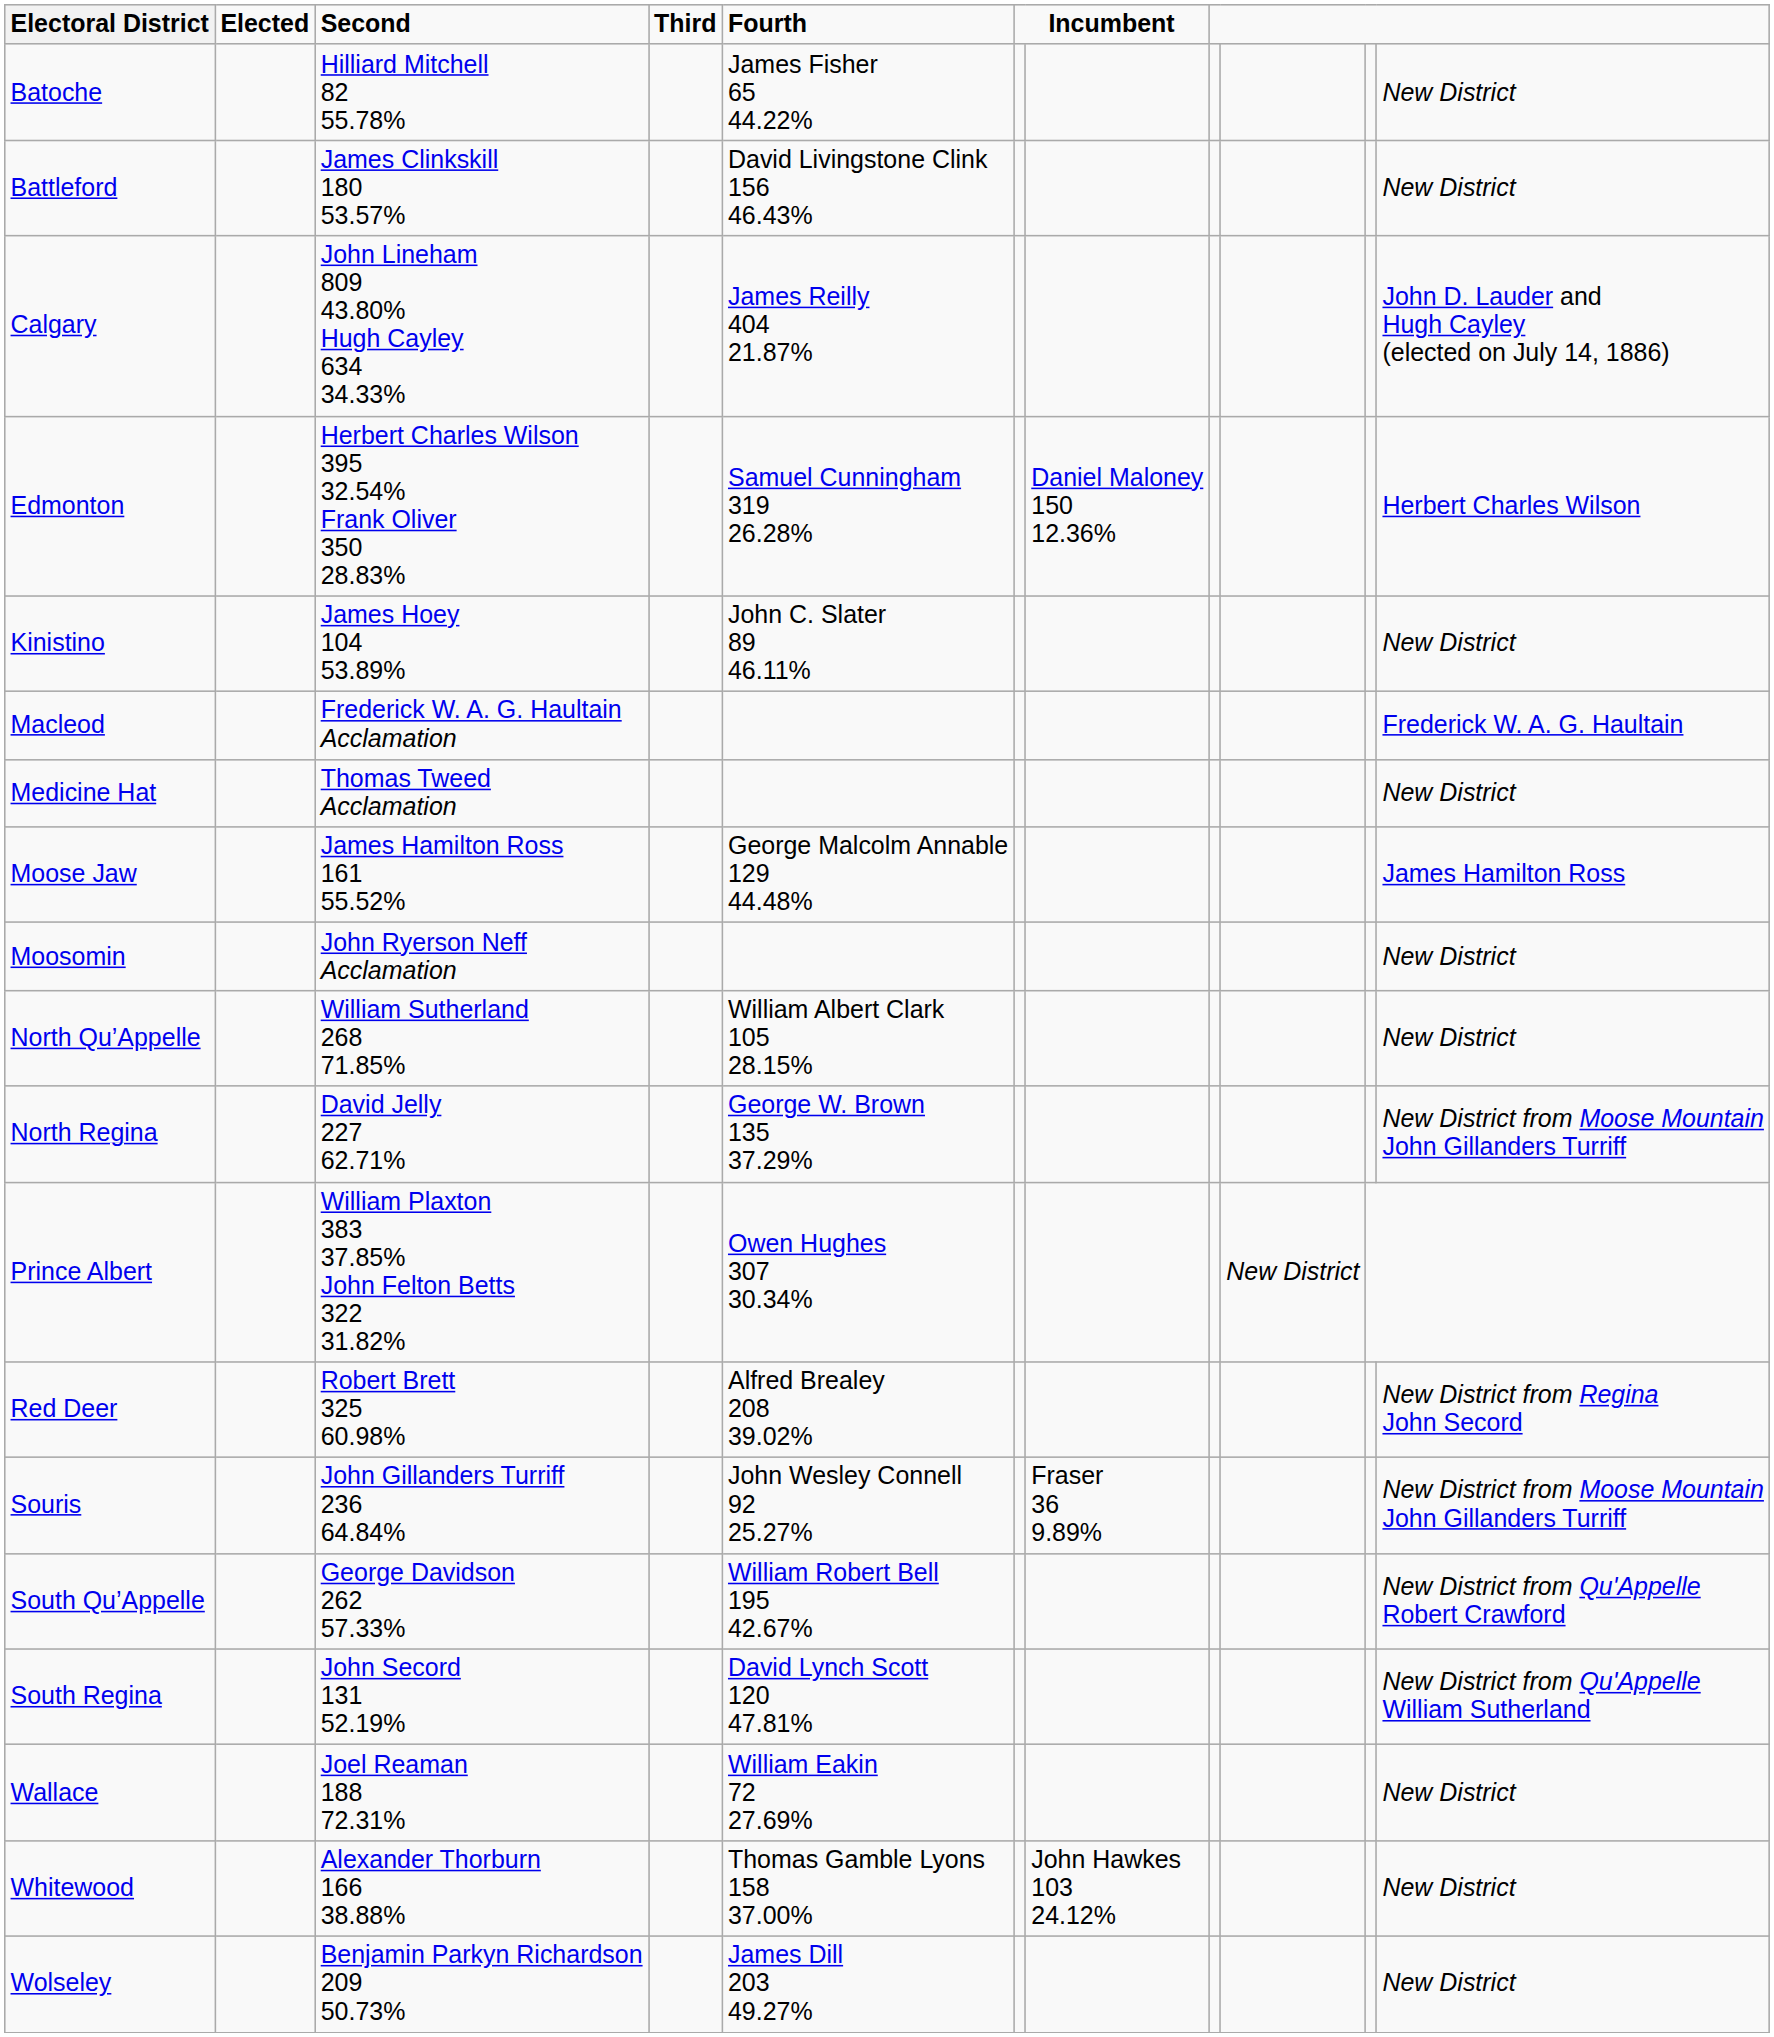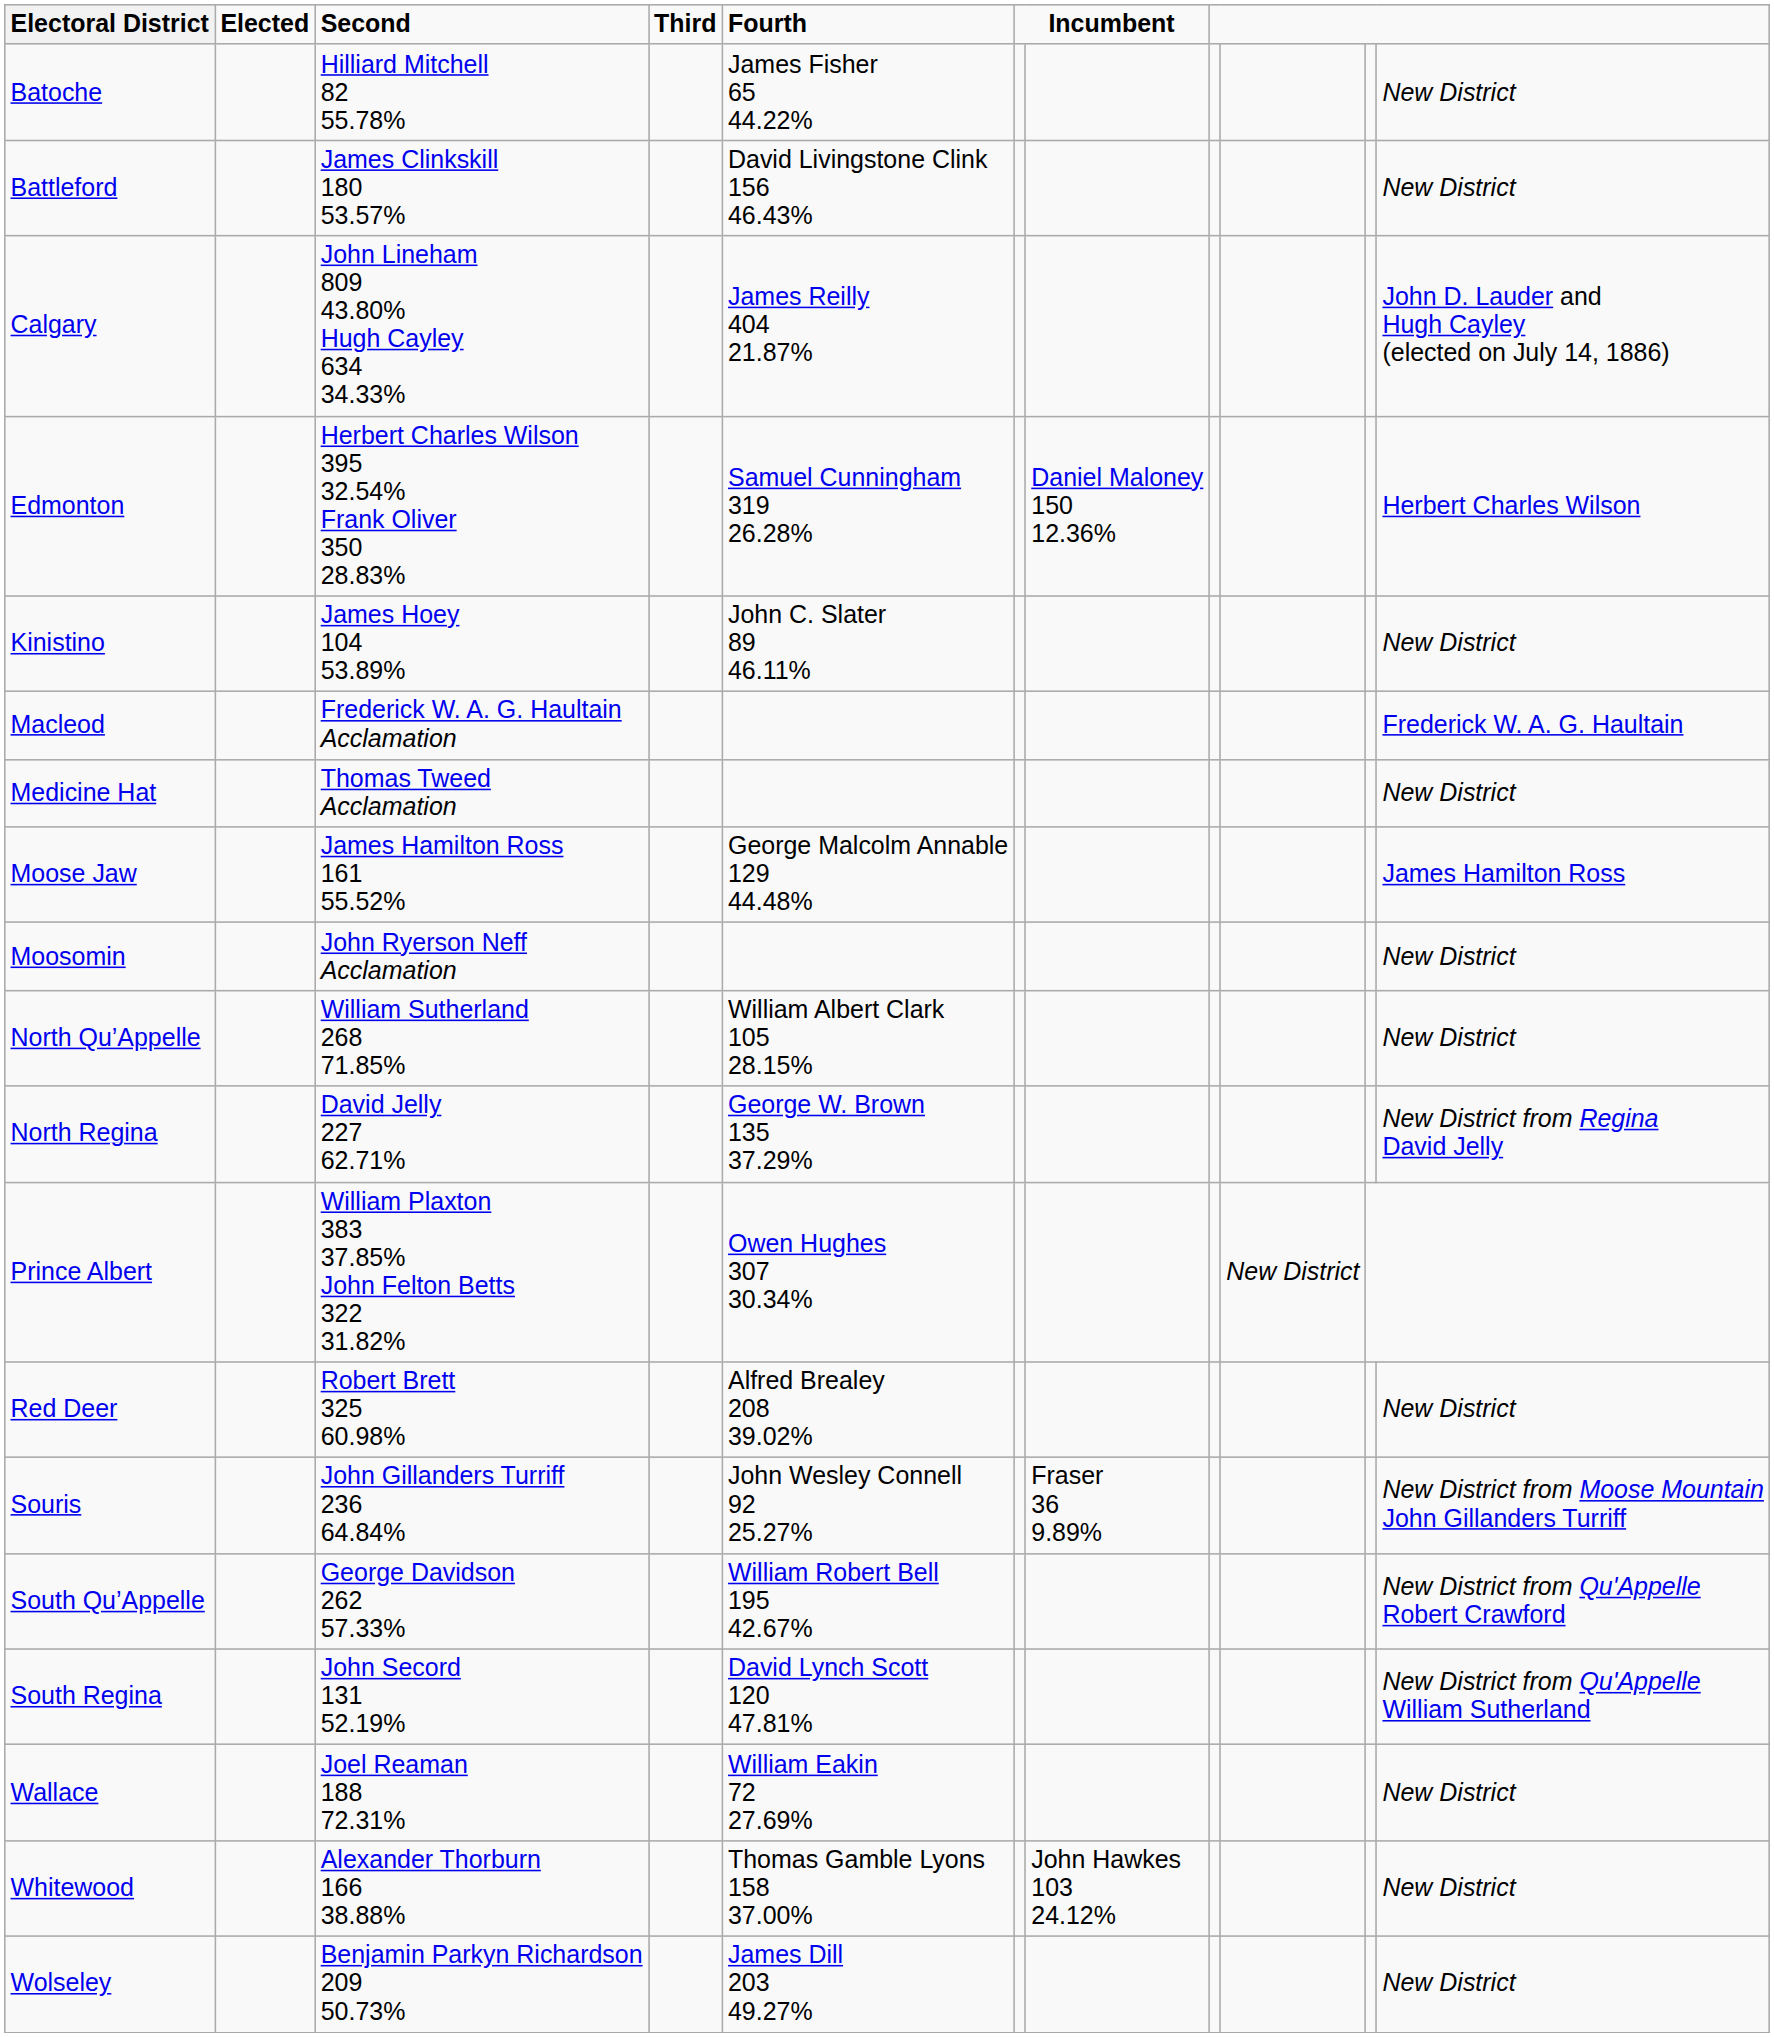North Regina | column 11: New District from Moose Mountain John Gillanders Turriff -> New District from Regina David Jelly
Red Deer | column 11: New District from Regina John Secord -> New District
